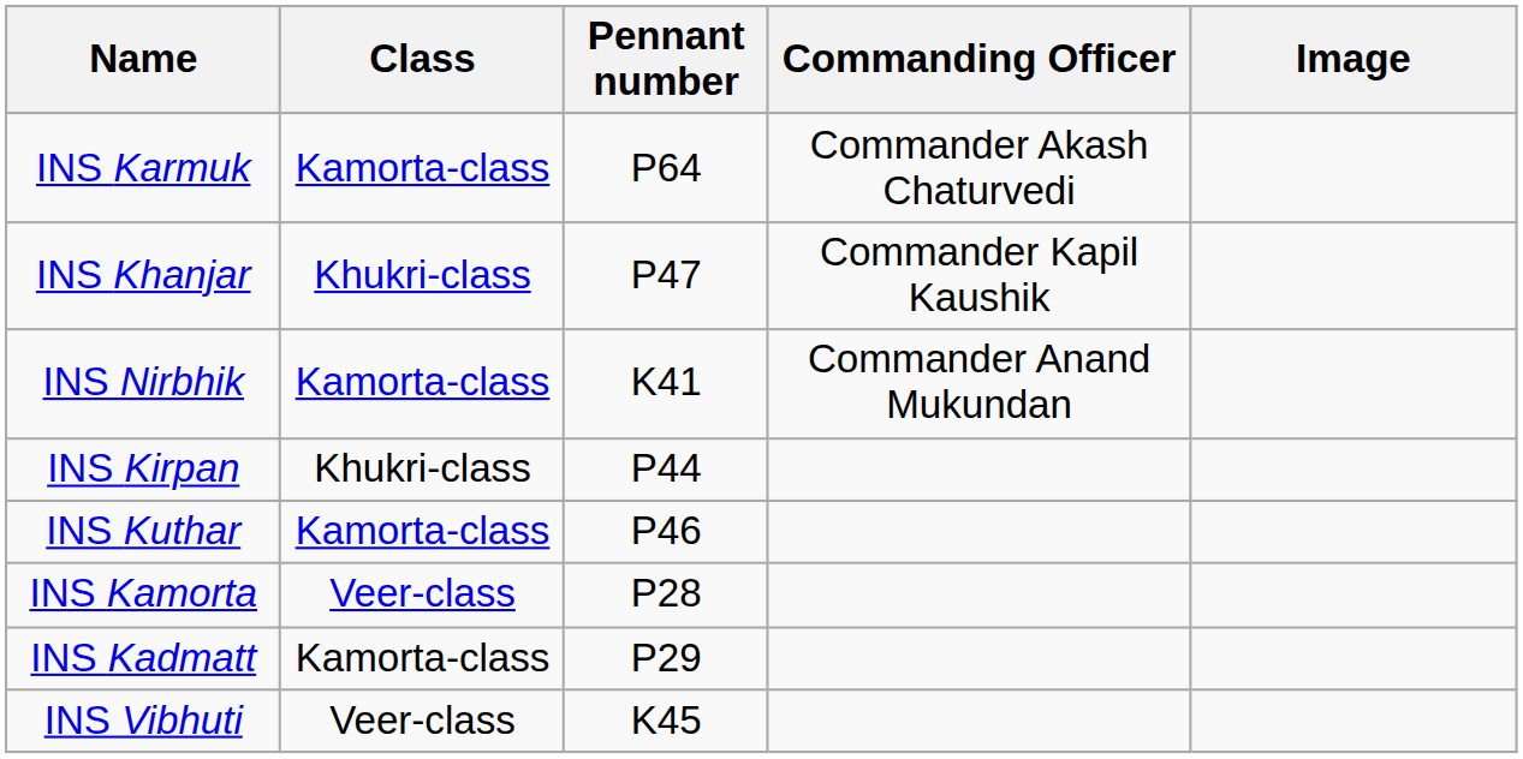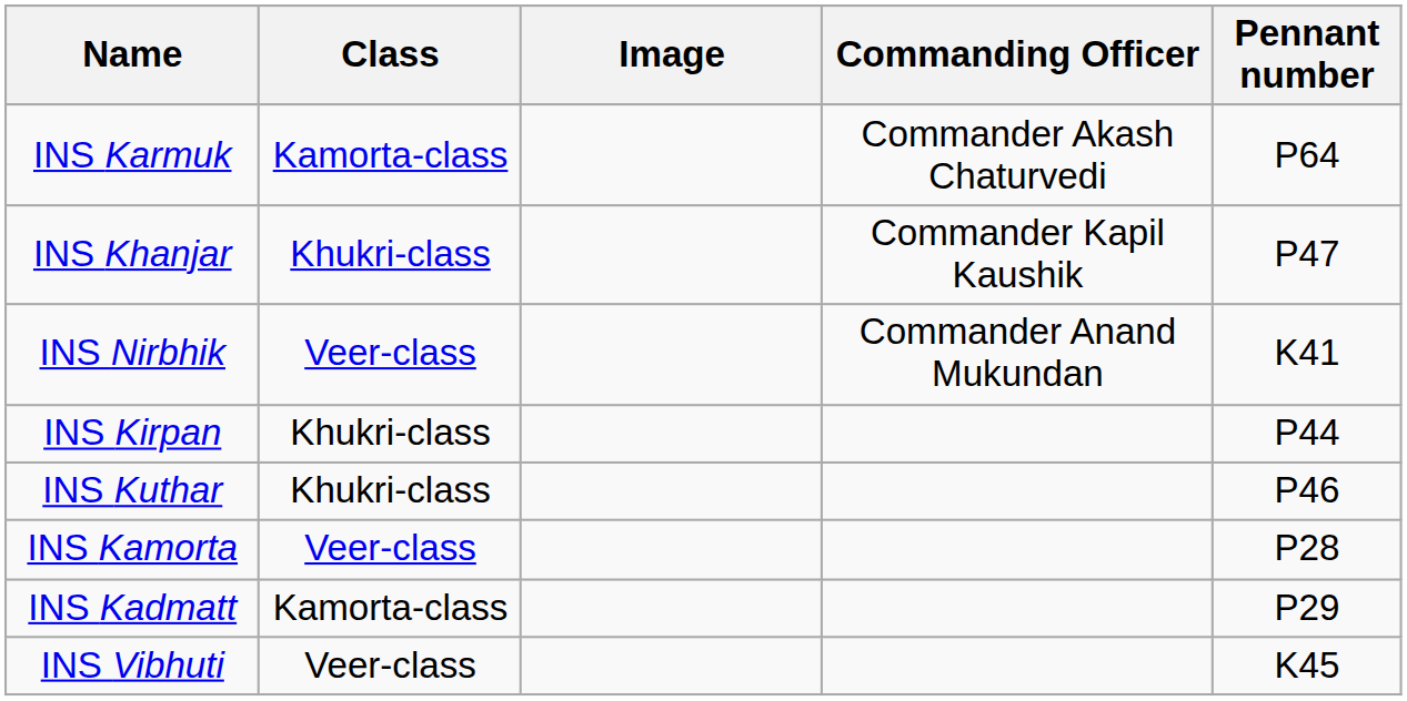columns swapped: Pennant number <-> Image
INS Nirbhik | Class: Kamorta-class -> Veer-class
INS Kuthar | Class: Kamorta-class -> Khukri-class
